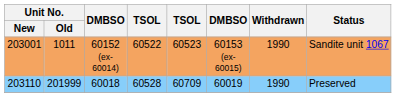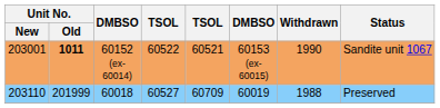60152 (ex-60014) | Unit No. / Old: normal -> bold
60152 (ex-60014) | column 5: 60523 -> 60521
60018 | column 4: 60528 -> 60527
60018 | Withdrawn: 1990 -> 1988
